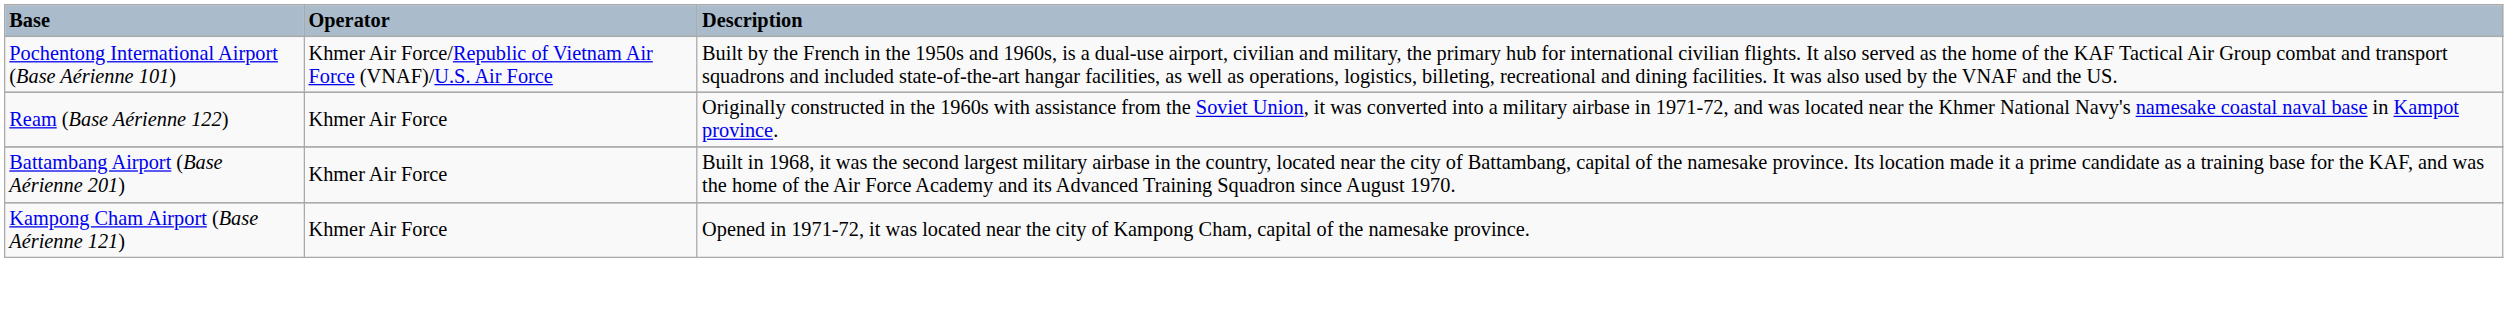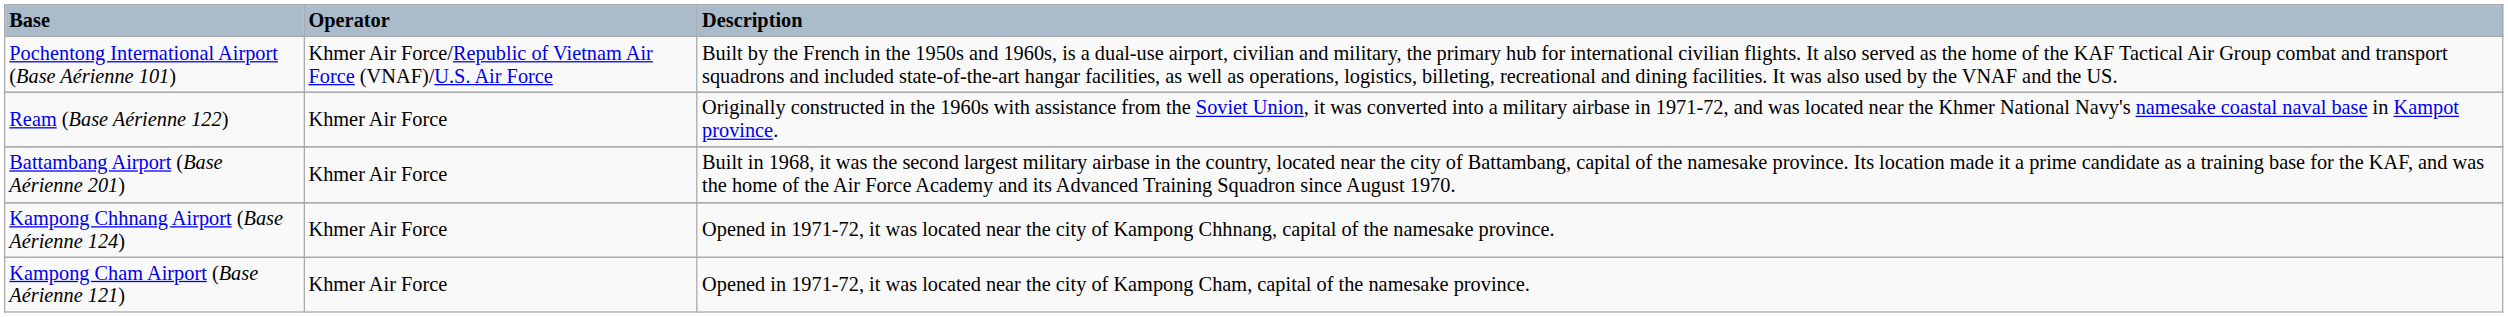+ row: Kampong Chhnang Airport (Base Aérienne 124) | Khmer Air Force | Opened in 1971-72, it was located near the city of Kampong Chhnang, capital of the namesake province.
